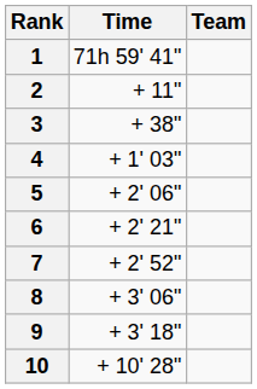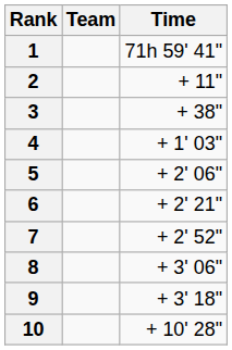columns swapped: Team <-> Time
